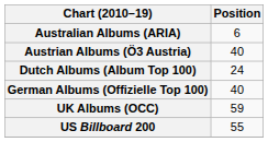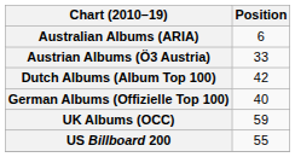Austrian Albums (Ö3 Austria) | Position: 40 -> 33
Dutch Albums (Album Top 100) | Position: 24 -> 42
